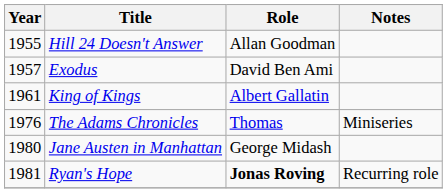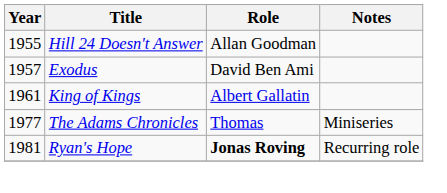The Adams Chronicles | Year: 1976 -> 1977
- row: 1980 | Jane Austen in Manhattan | George Midash
